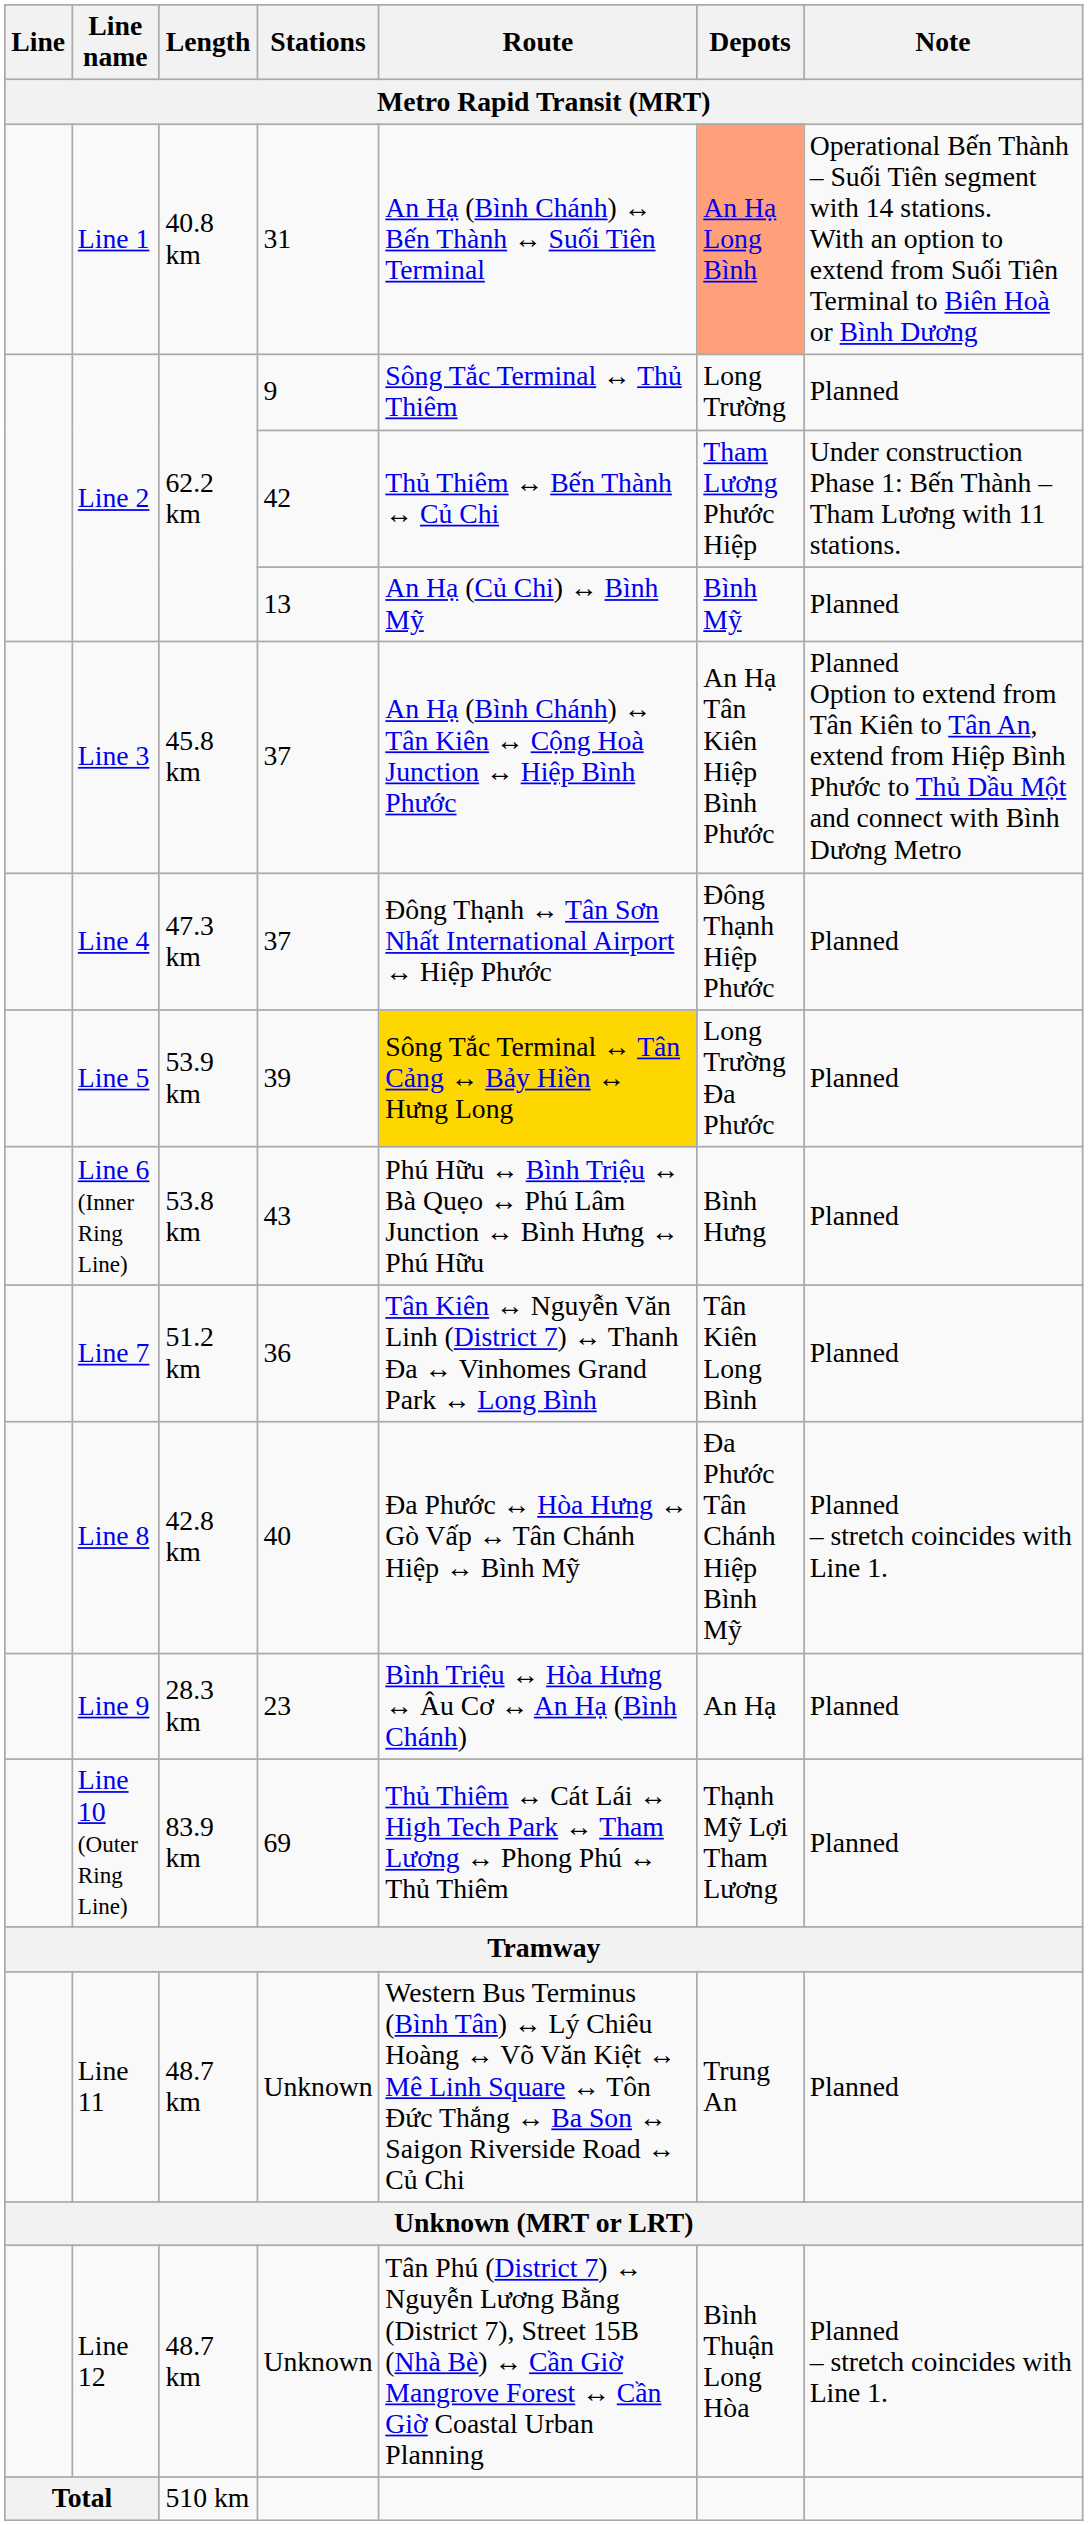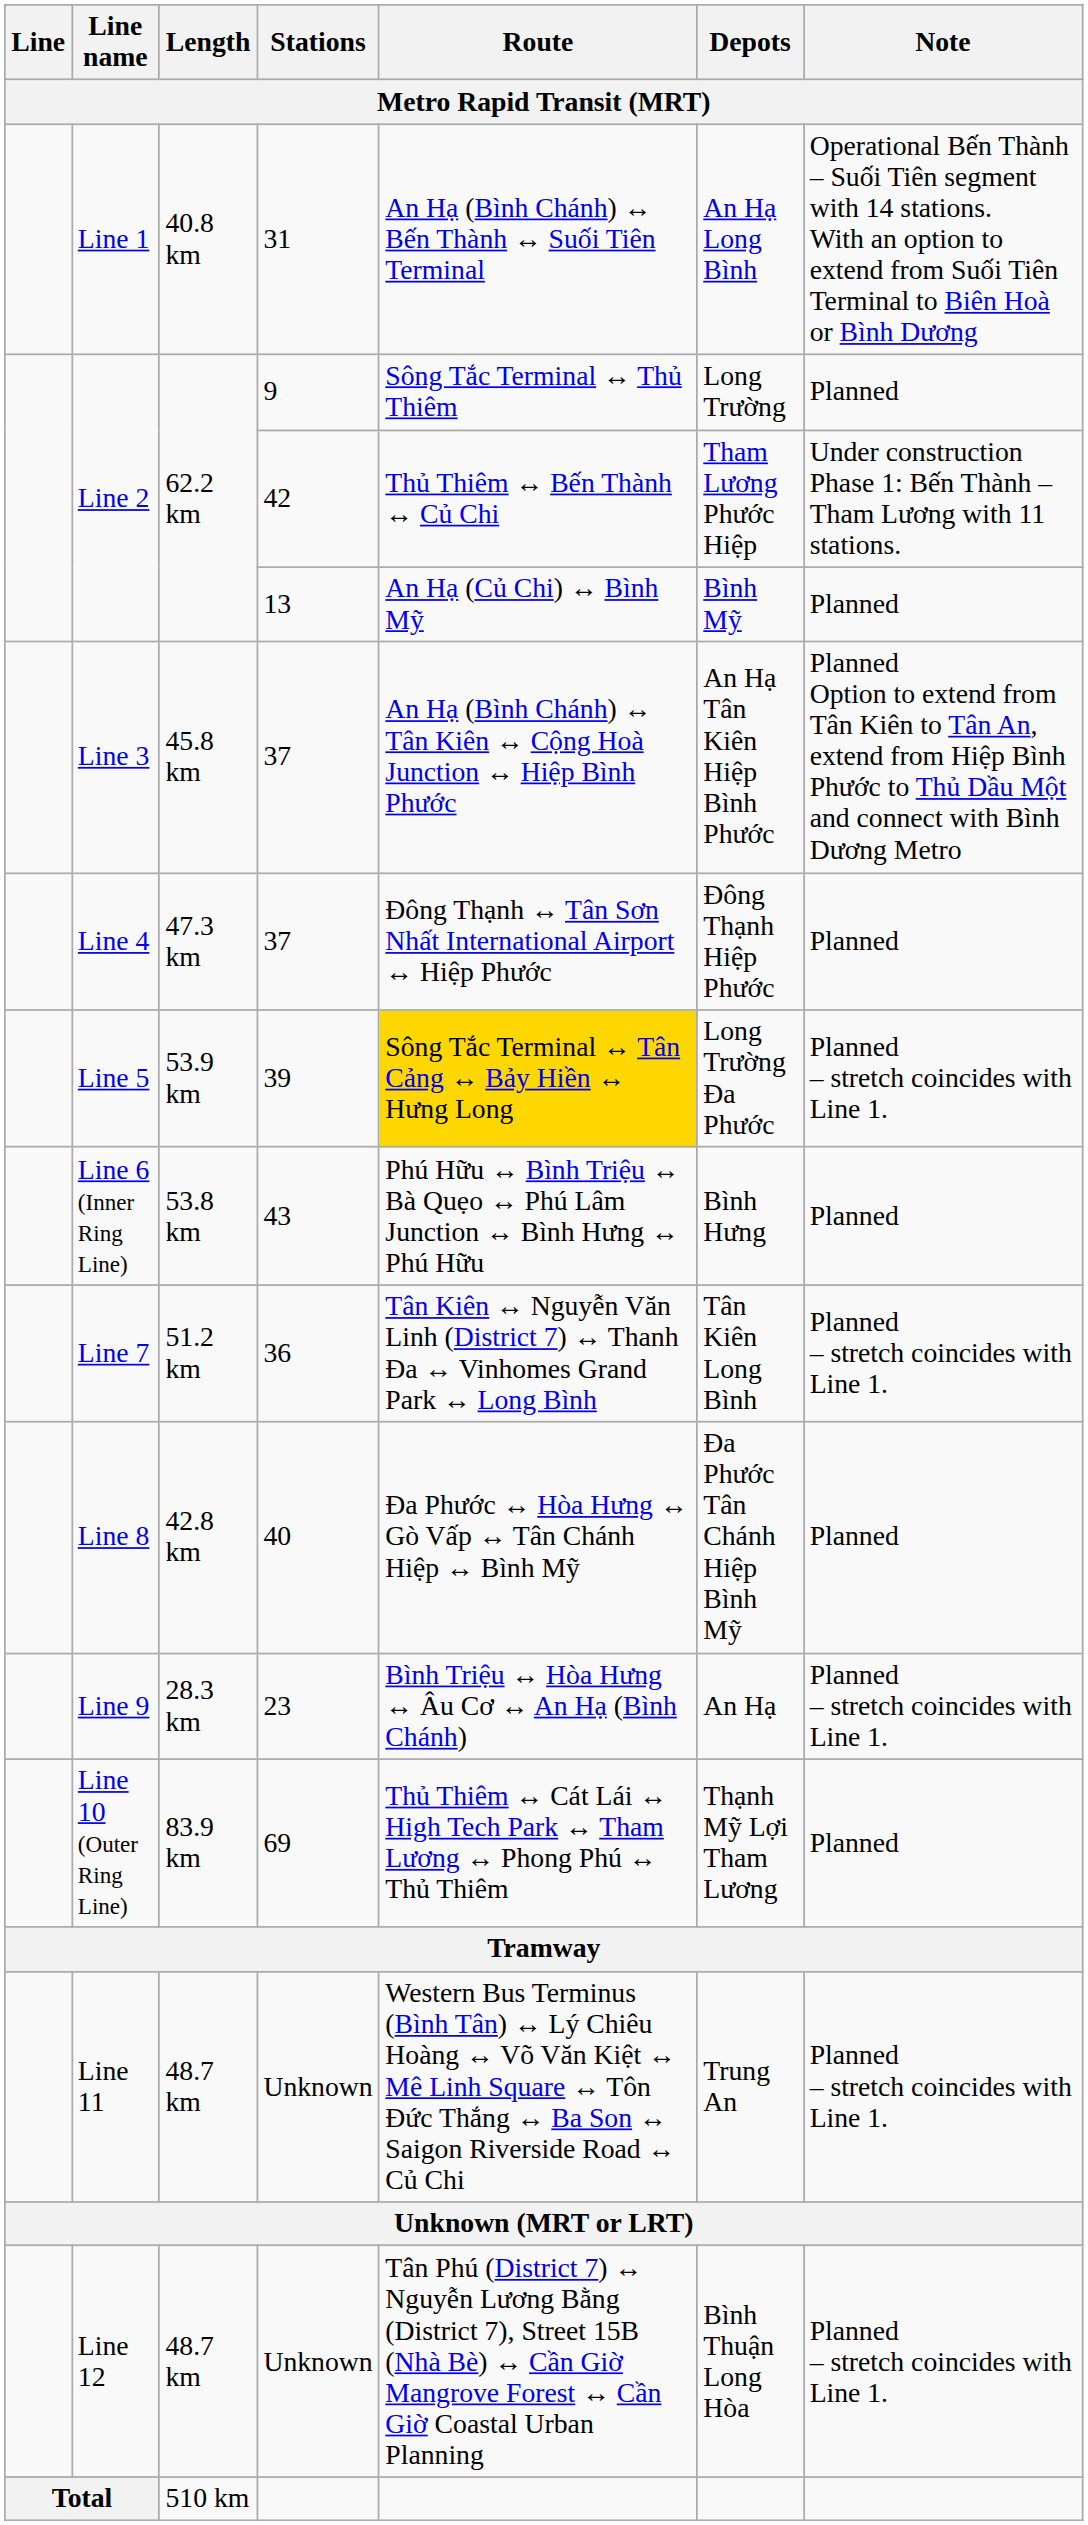Line 1 | Depots: lightsalmon background -> no background
Line 5 | Note: Planned -> Planned – stretch coincides with Line 1.
Line 7 | Note: Planned -> Planned – stretch coincides with Line 1.
Line 8 | Note: Planned – stretch coincides with Line 1. -> Planned
Line 9 | Note: Planned -> Planned – stretch coincides with Line 1.
Line 11 | Note: Planned -> Planned – stretch coincides with Line 1.
